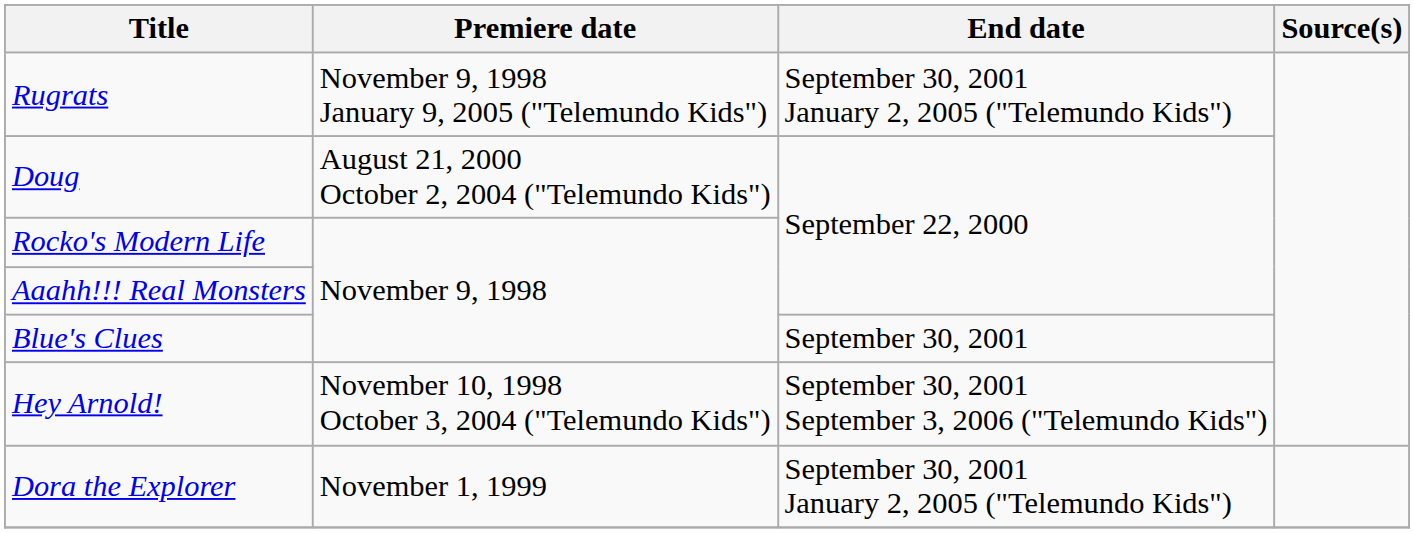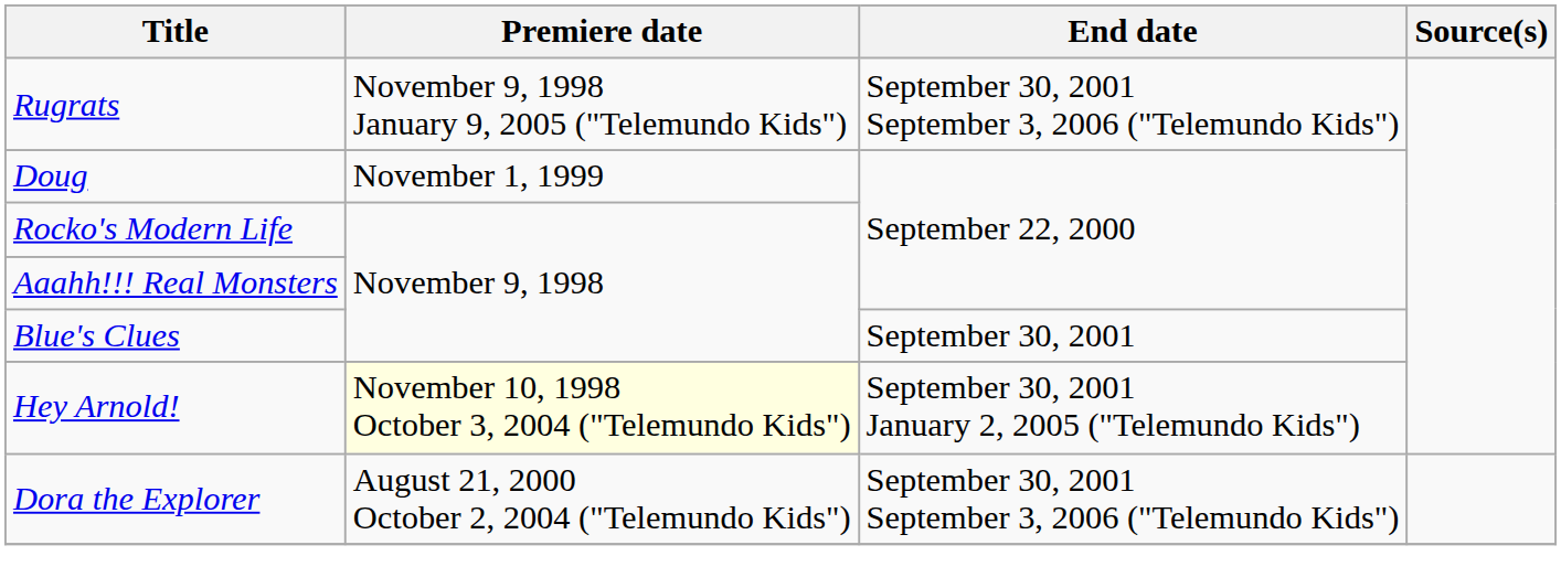Rugrats | End date: September 30, 2001 January 2, 2005 ("Telemundo Kids") -> September 30, 2001 September 3, 2006 ("Telemundo Kids")
Doug | Premiere date: August 21, 2000 October 2, 2004 ("Telemundo Kids") -> November 1, 1999
Hey Arnold! | Premiere date: no background -> lightyellow background
Hey Arnold! | End date: September 30, 2001 September 3, 2006 ("Telemundo Kids") -> September 30, 2001 January 2, 2005 ("Telemundo Kids")
Dora the Explorer | Premiere date: November 1, 1999 -> August 21, 2000 October 2, 2004 ("Telemundo Kids")
Dora the Explorer | End date: September 30, 2001 January 2, 2005 ("Telemundo Kids") -> September 30, 2001 September 3, 2006 ("Telemundo Kids")
